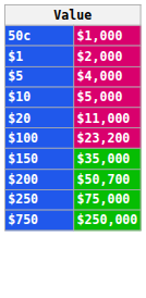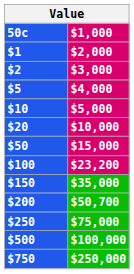+ row: $2 | $3,000
$20 | $1,000: $11,000 -> $10,000
+ row: $50 | $15,000
+ row: $500 | $100,000
